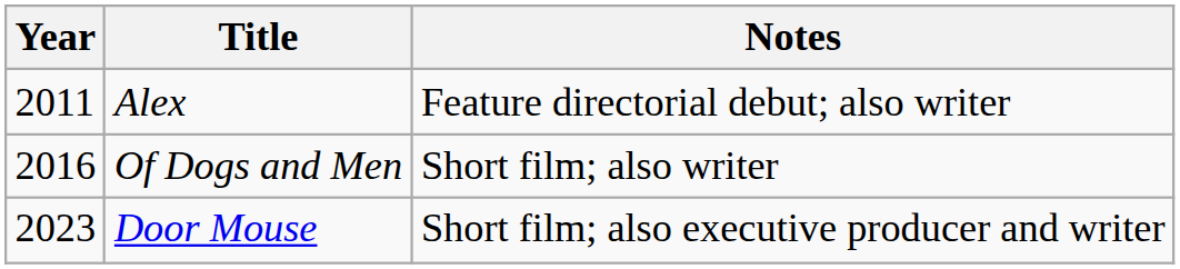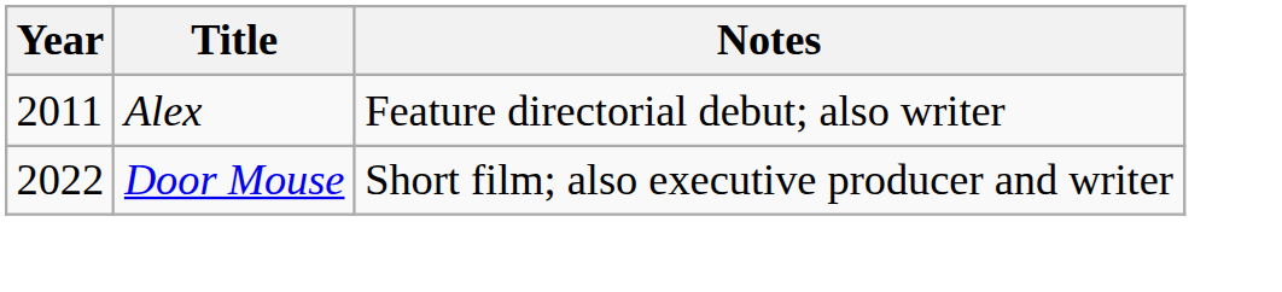- row: 2016 | Of Dogs and Men | Short film; also writer
Door Mouse | Year: 2023 -> 2022
